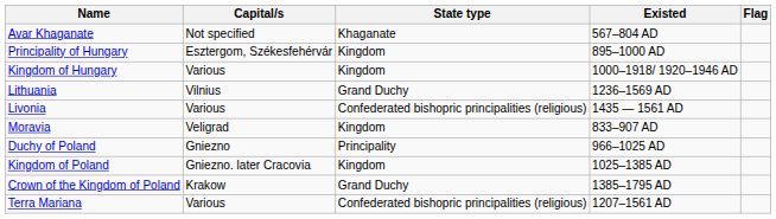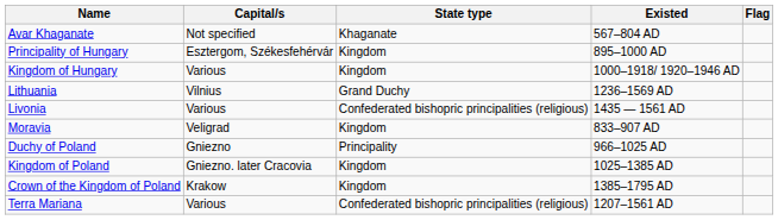Crown of the Kingdom of Poland | State type: Grand Duchy -> Kingdom
